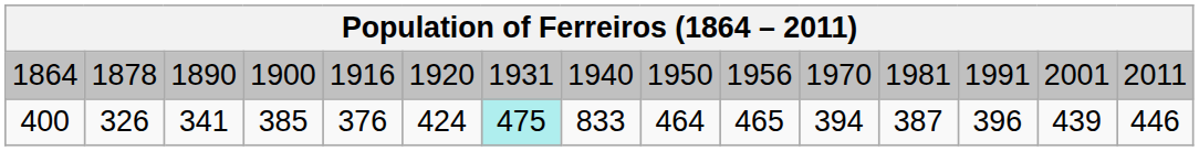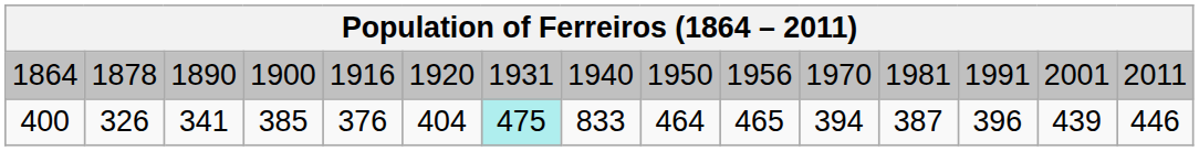400 | column 6: 424 -> 404
